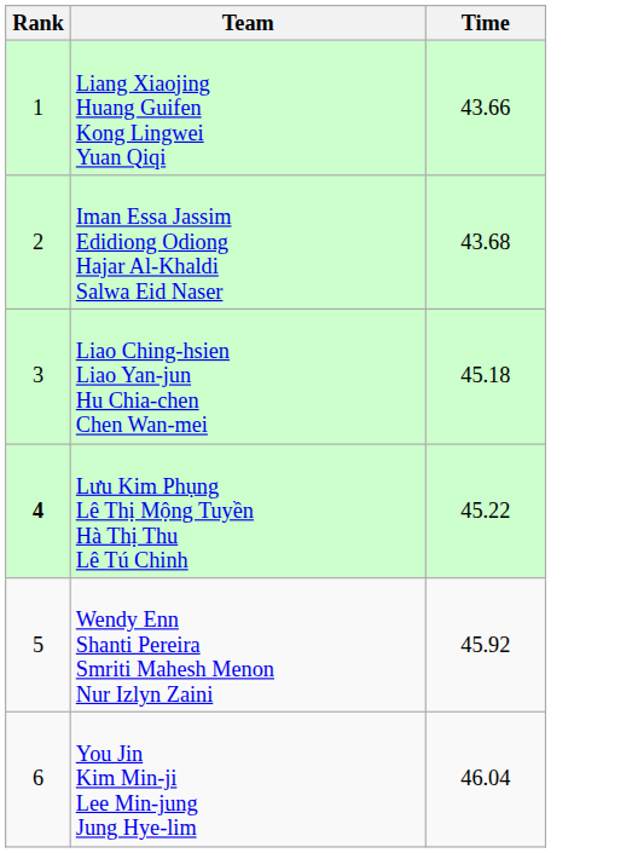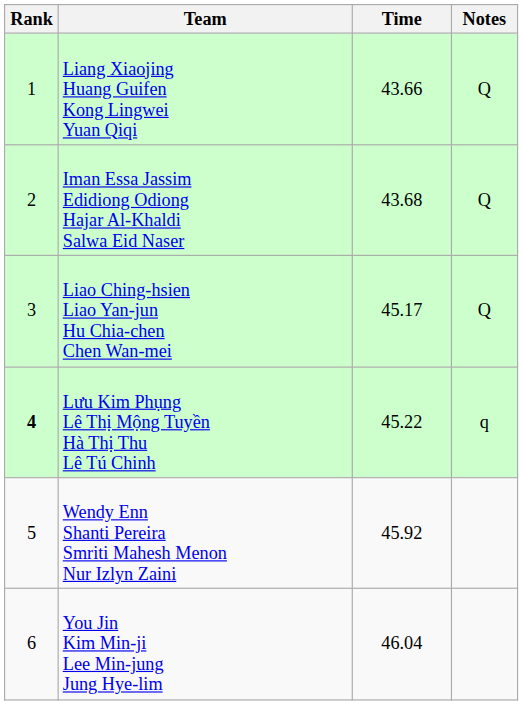+ column: Notes | Q | Q | Q | q
Liao Ching-hsien Liao Yan-jun Hu Chia-chen Chen Wan-mei | Time: 45.18 -> 45.17
